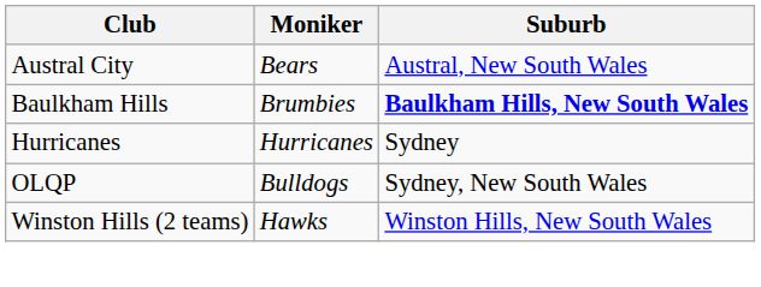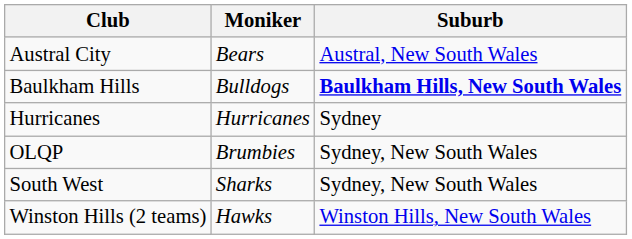Baulkham Hills | Moniker: Brumbies -> Bulldogs
OLQP | Moniker: Bulldogs -> Brumbies
+ row: South West | Sharks | Sydney, New South Wales
